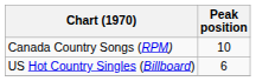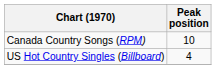US Hot Country Singles (Billboard) | Peak position: 6 -> 4
